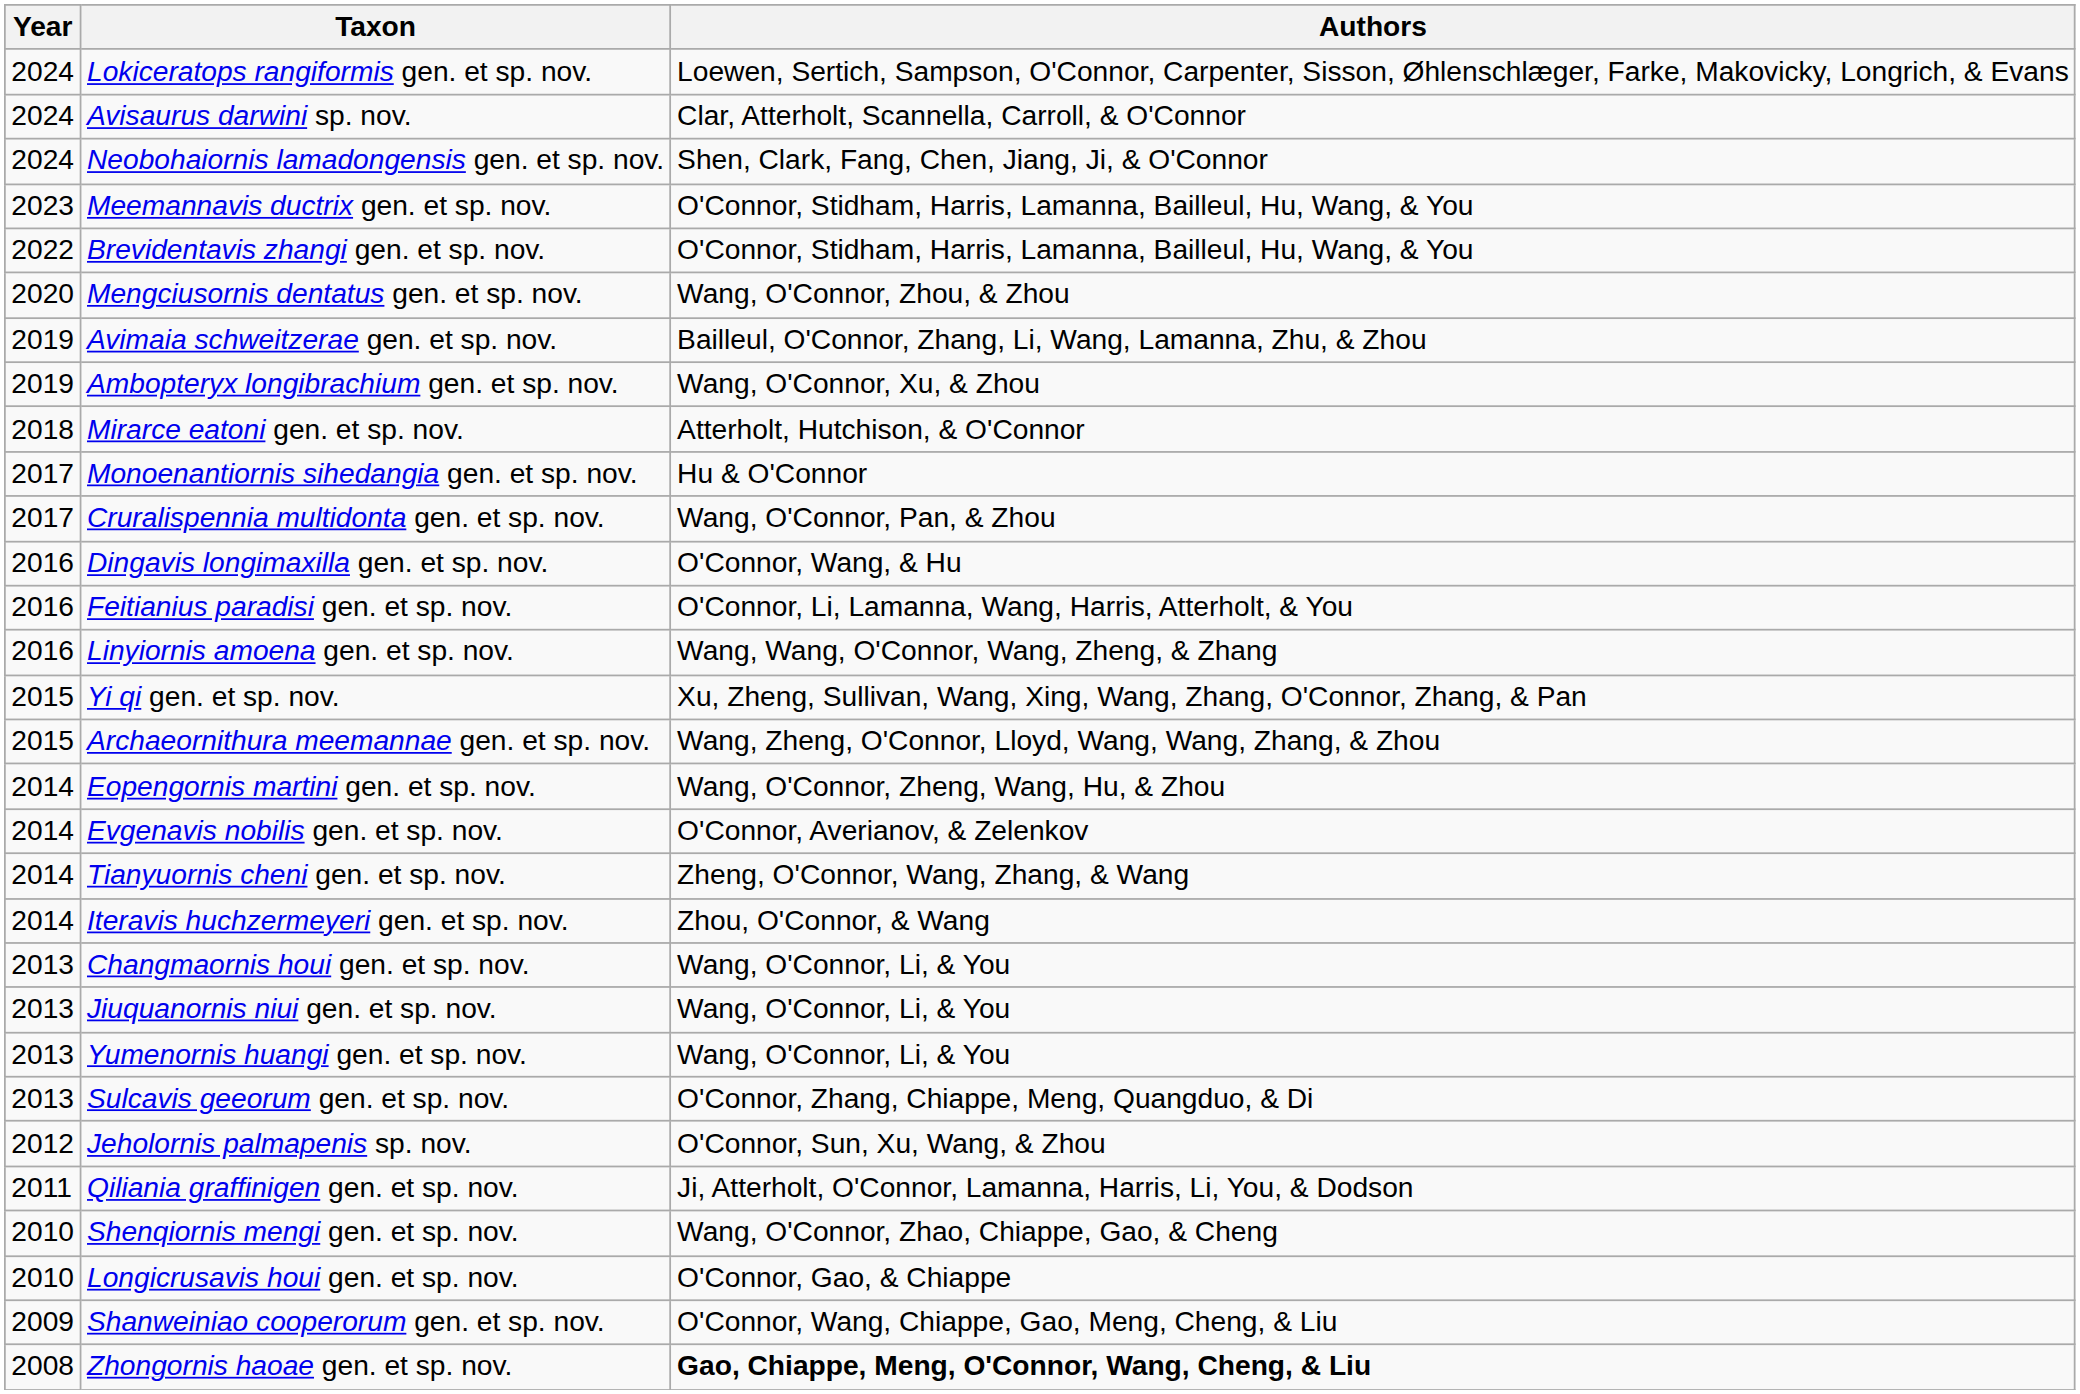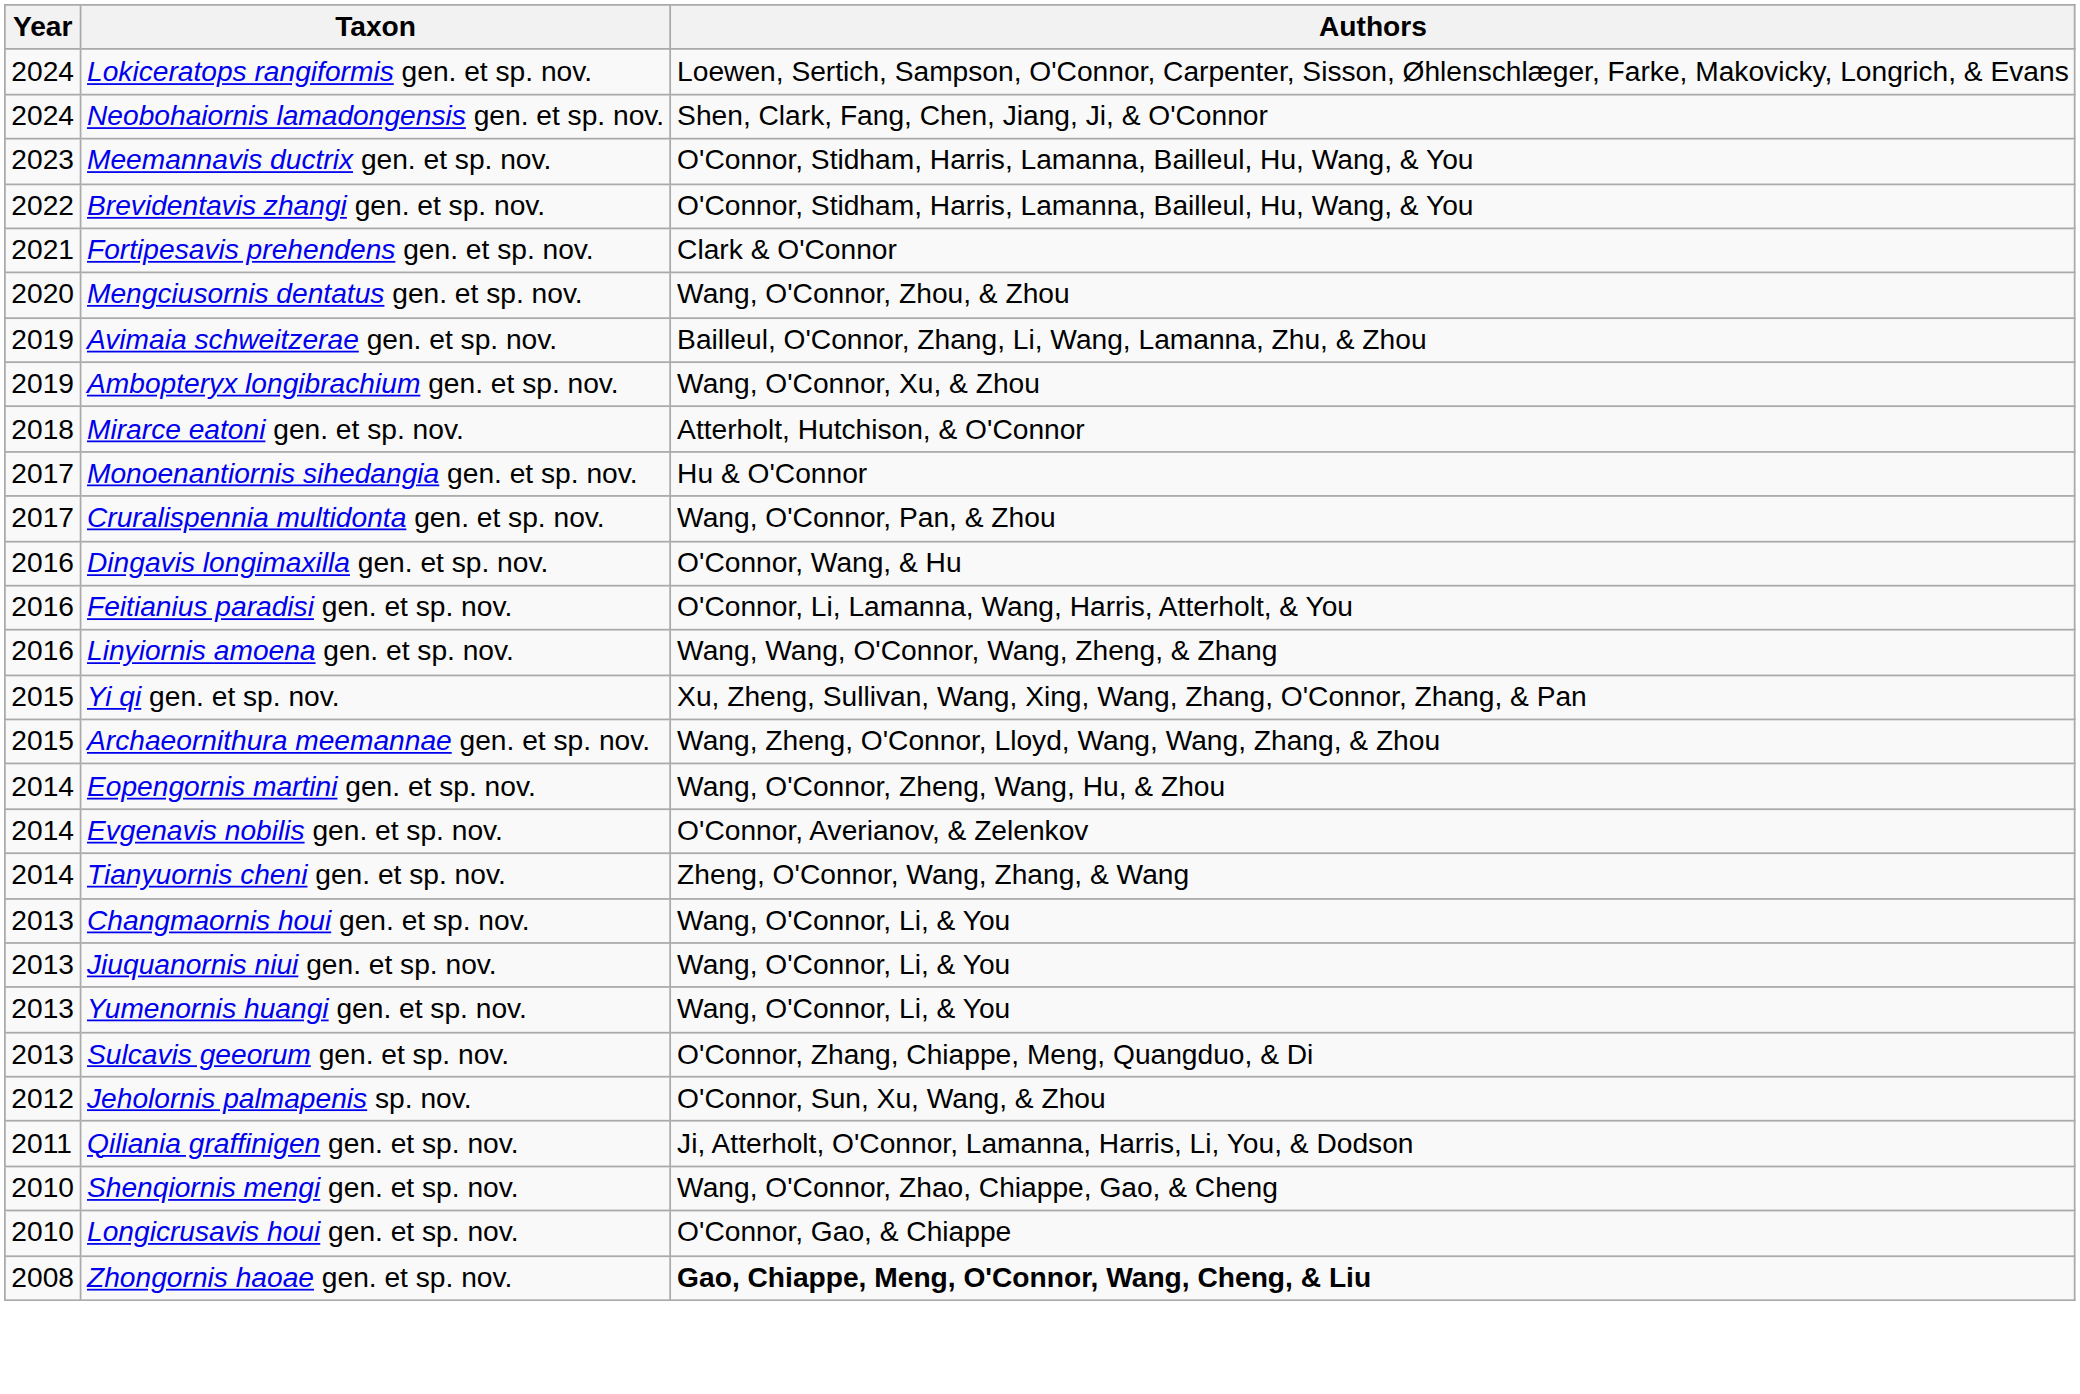- row: 2024 | Avisaurus darwini sp. nov. | Clar, Atterholt, Scannella, Carroll, & O'Connor
+ row: 2021 | Fortipesavis prehendens gen. et sp. nov. | Clark & O'Connor
- row: 2014 | Iteravis huchzermeyeri gen. et sp. nov. | Zhou, O'Connor, & Wang
- row: 2009 | Shanweiniao cooperorum gen. et sp. nov. | O'Connor, Wang, Chiappe, Gao, Meng, Cheng, & Liu
